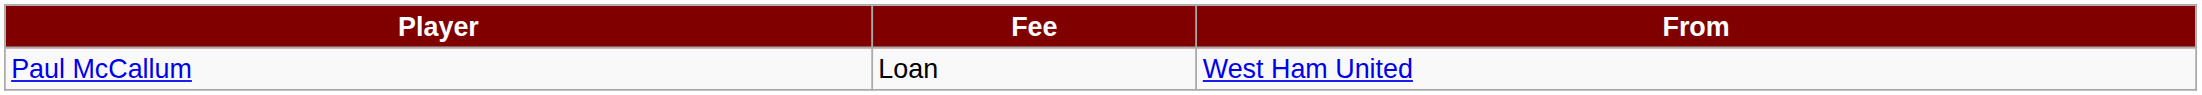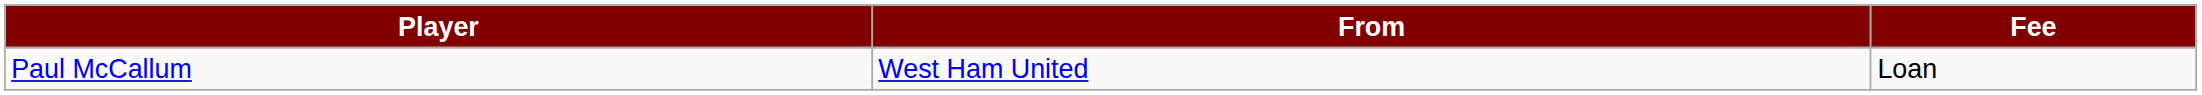columns swapped: From <-> Fee
